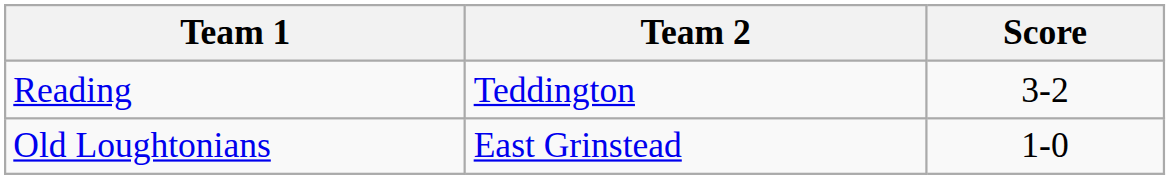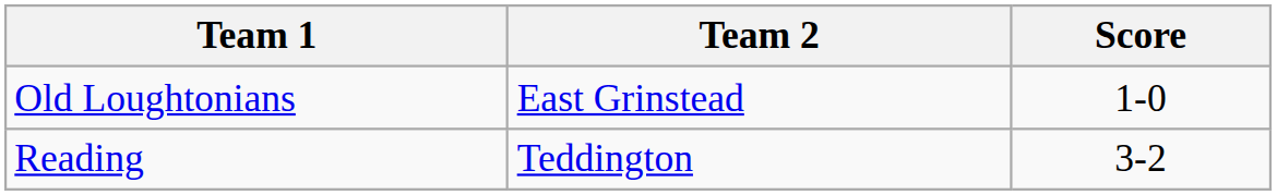rows swapped: Reading <-> Old Loughtonians
